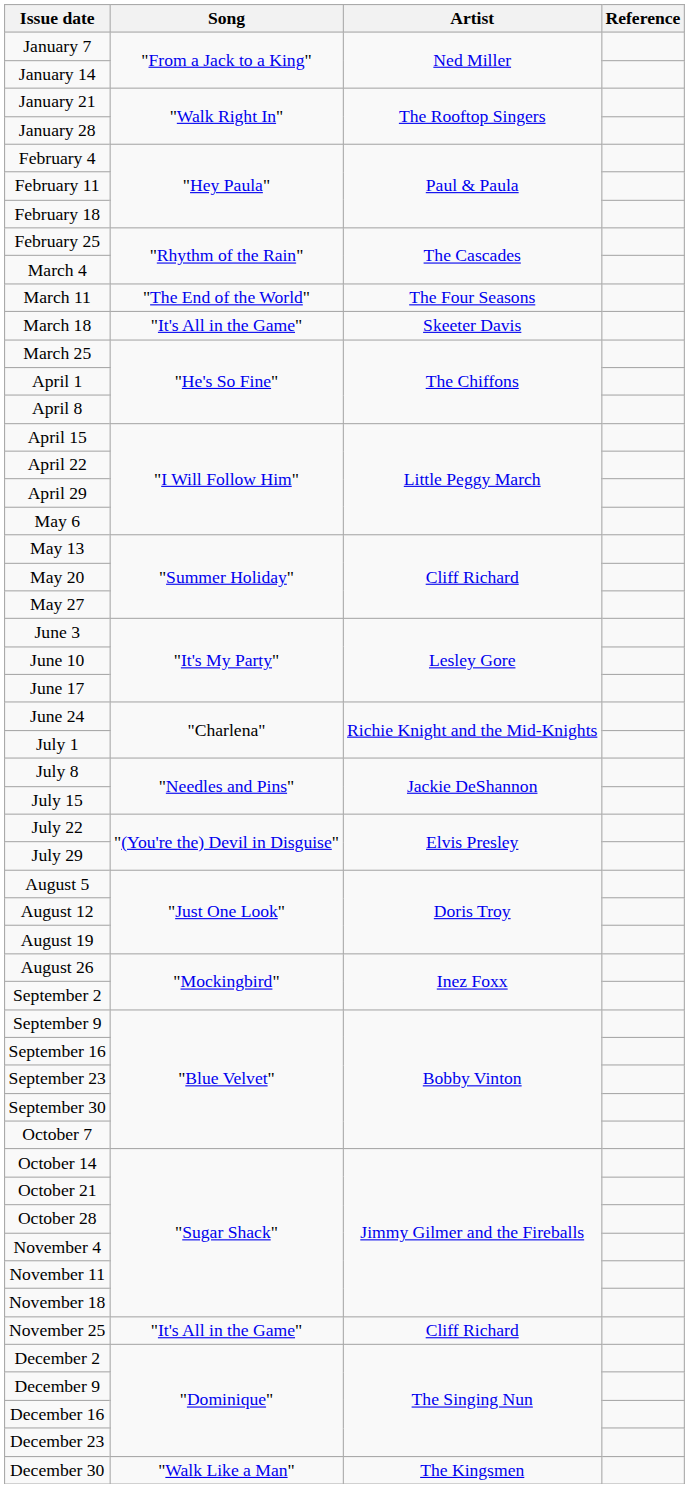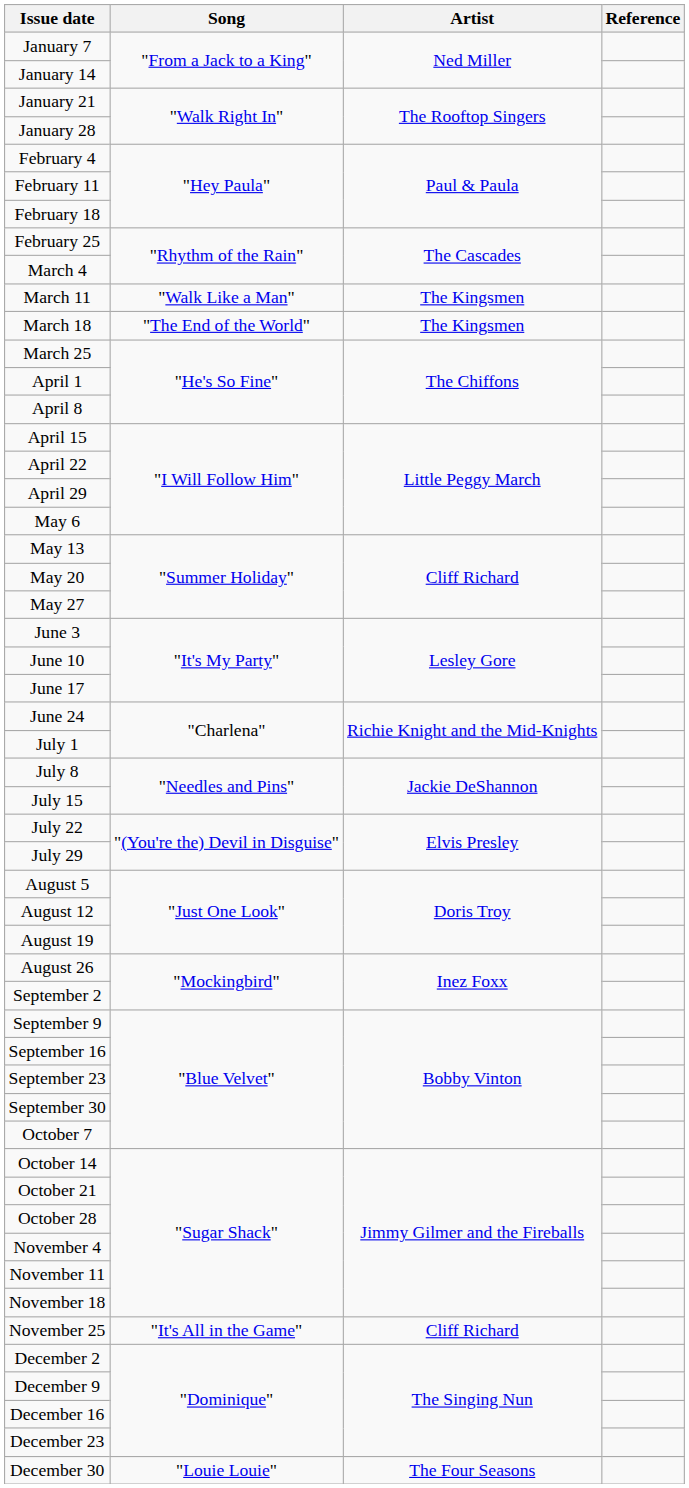March 11 | Song: "The End of the World" -> "Walk Like a Man"
March 11 | Artist: The Four Seasons -> The Kingsmen
March 18 | Song: "It's All in the Game" -> "The End of the World"
March 18 | Artist: Skeeter Davis -> The Kingsmen
December 30 | Song: "Walk Like a Man" -> "Louie Louie"
December 30 | Artist: The Kingsmen -> The Four Seasons
